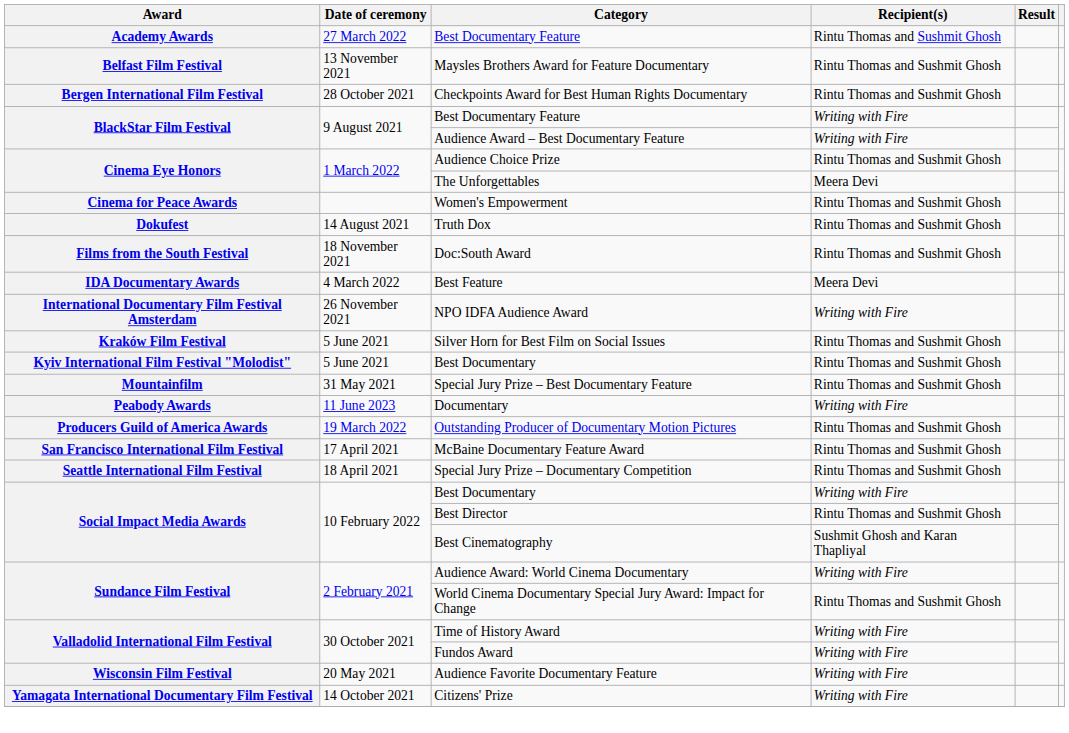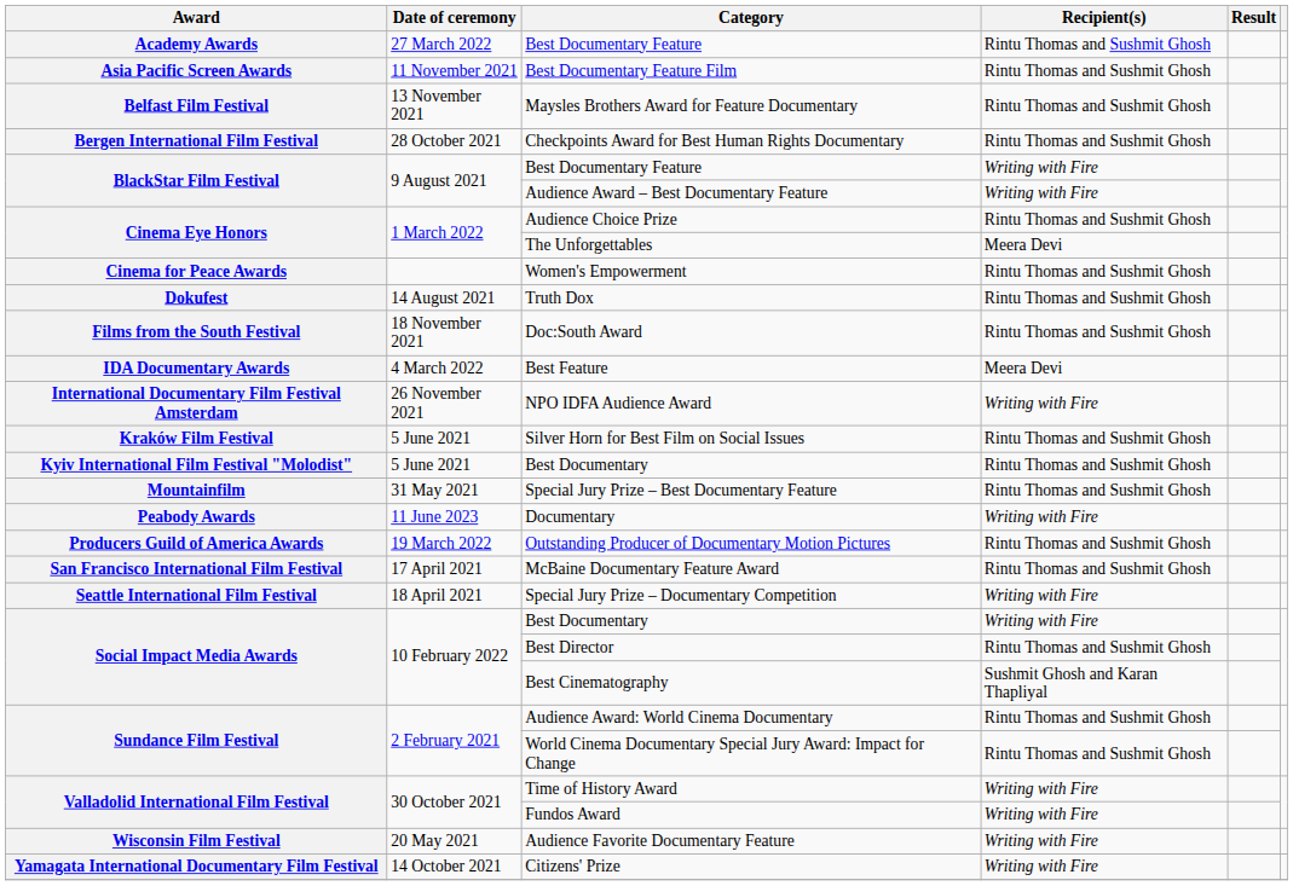+ row: Asia Pacific Screen Awards | 11 November 2021 | Best Documentary Feature Film | Rintu Thomas and Sushmit Ghosh
Special Jury Prize – Documentary Competition | Recipient(s): Rintu Thomas and Sushmit Ghosh -> Writing with Fire
Audience Award: World Cinema Documentary | Recipient(s): Writing with Fire -> Rintu Thomas and Sushmit Ghosh
